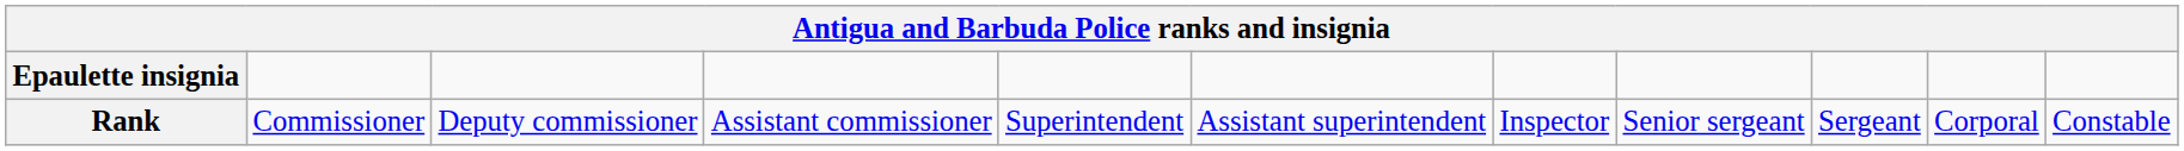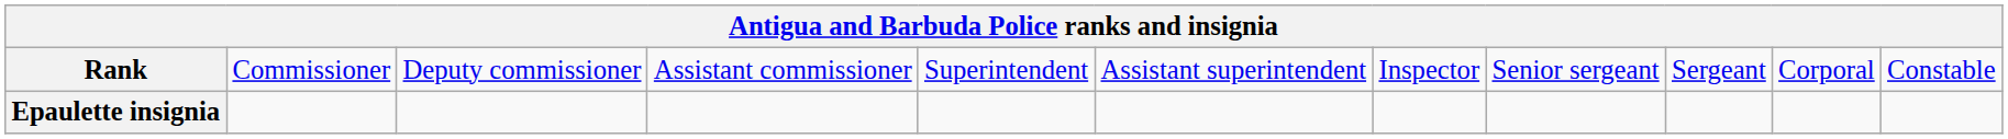rows swapped: Rank <-> Epaulette insignia
